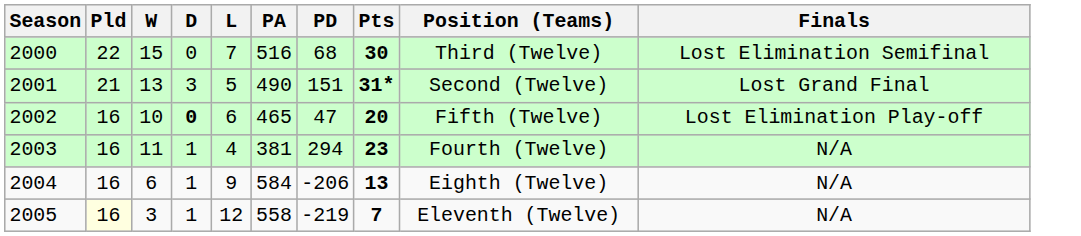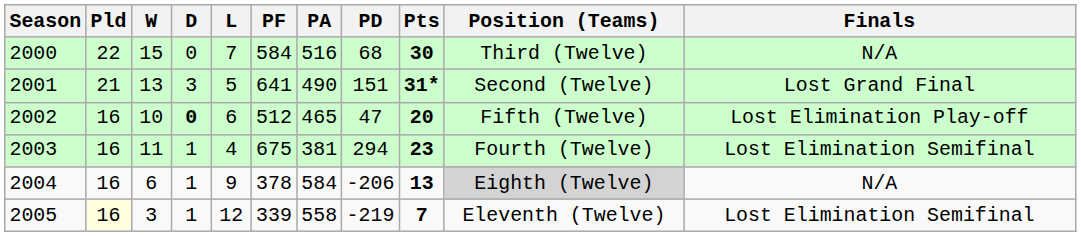+ column: PF | 584 | 641 | 512 | 675 | 378 | 339
2000 | Finals: Lost Elimination Semifinal -> N/A
2003 | Finals: N/A -> Lost Elimination Semifinal
2004 | Position (Teams): no background -> lightgrey background
2005 | Finals: N/A -> Lost Elimination Semifinal
